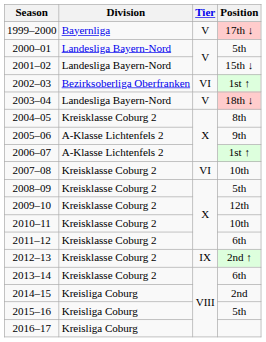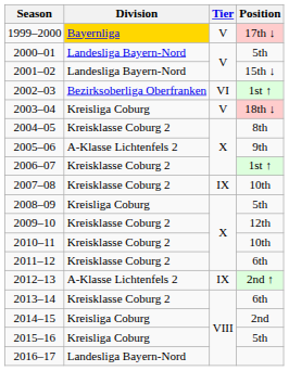1999–2000 | Division: no background -> gold background
2003–04 | Division: Landesliga Bayern-Nord -> Kreisliga Coburg
2006–07 | Division: A-Klasse Lichtenfels 2 -> Kreisklasse Coburg 2
2007–08 | Tier: VI -> IX
2008–09 | Division: Kreisklasse Coburg 2 -> Kreisliga Coburg
2012–13 | Division: Kreisklasse Coburg 2 -> A-Klasse Lichtenfels 2
2016–17 | Division: Kreisliga Coburg -> Landesliga Bayern-Nord
